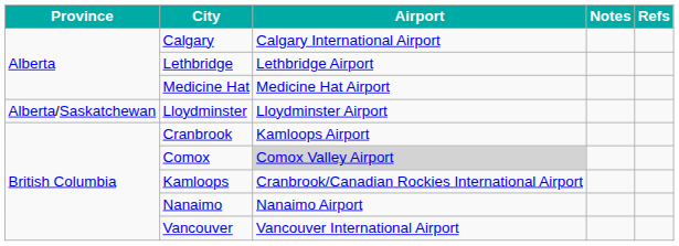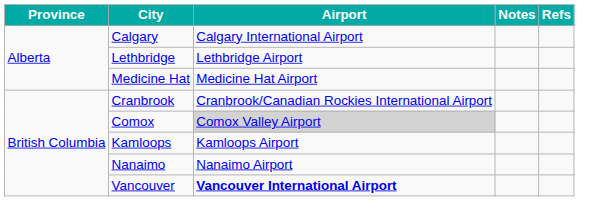- row: Alberta/Saskatchewan | Lloydminster | Lloydminster Airport
Cranbrook | Airport: Kamloops Airport -> Cranbrook/Canadian Rockies International Airport
Kamloops | Airport: Cranbrook/Canadian Rockies International Airport -> Kamloops Airport
Vancouver | Airport: normal -> bold
